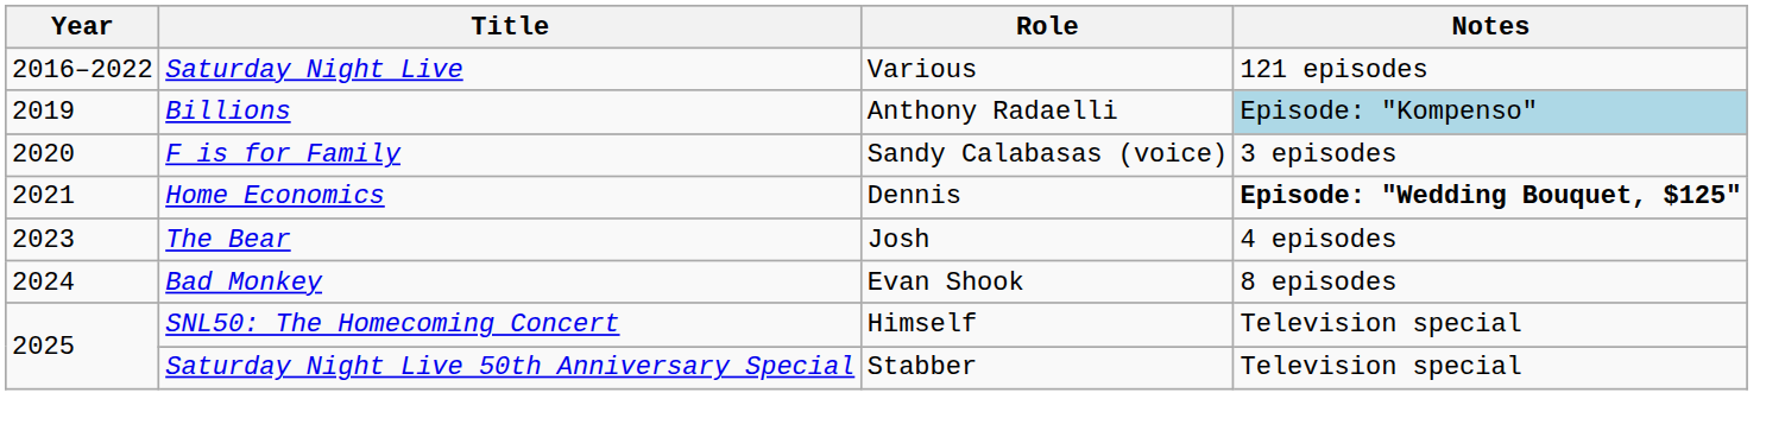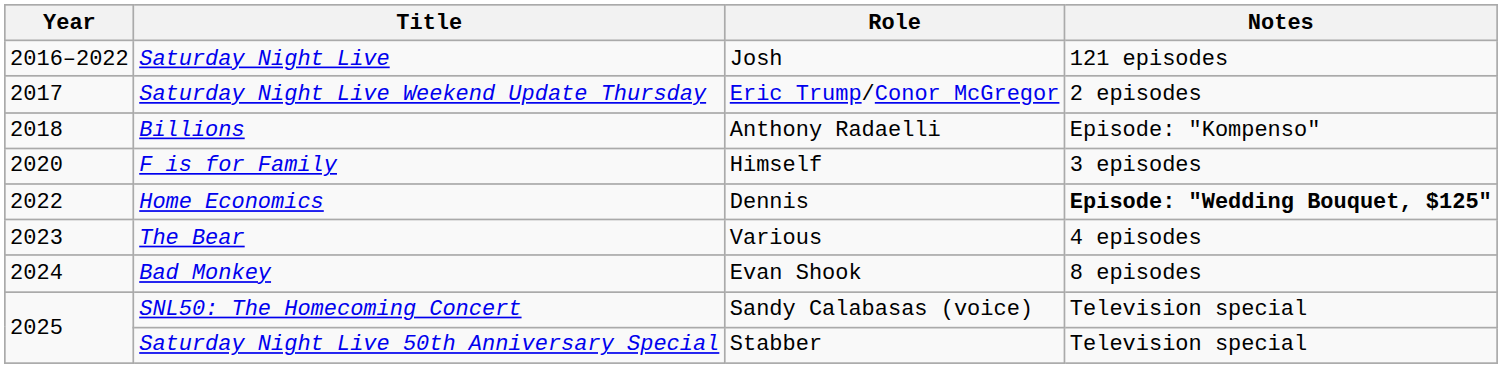Saturday Night Live | Role: Various -> Josh
+ row: 2017 | Saturday Night Live Weekend Update Thursday | Eric Trump/Conor McGregor | 2 episodes
Billions | Year: 2019 -> 2018
Billions | Notes: lightblue background -> no background
F is for Family | Role: Sandy Calabasas (voice) -> Himself
Home Economics | Year: 2021 -> 2022
The Bear | Role: Josh -> Various
SNL50: The Homecoming Concert | Role: Himself -> Sandy Calabasas (voice)
